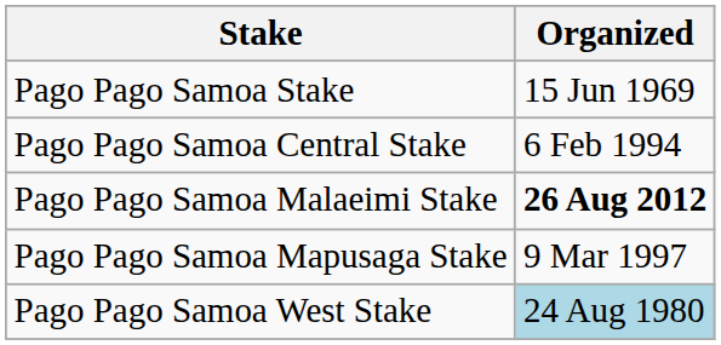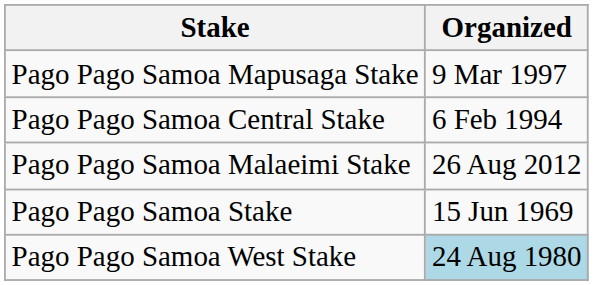rows swapped: Pago Pago Samoa Stake <-> Pago Pago Samoa Mapusaga Stake
Pago Pago Samoa Malaeimi Stake | Organized: bold -> normal
